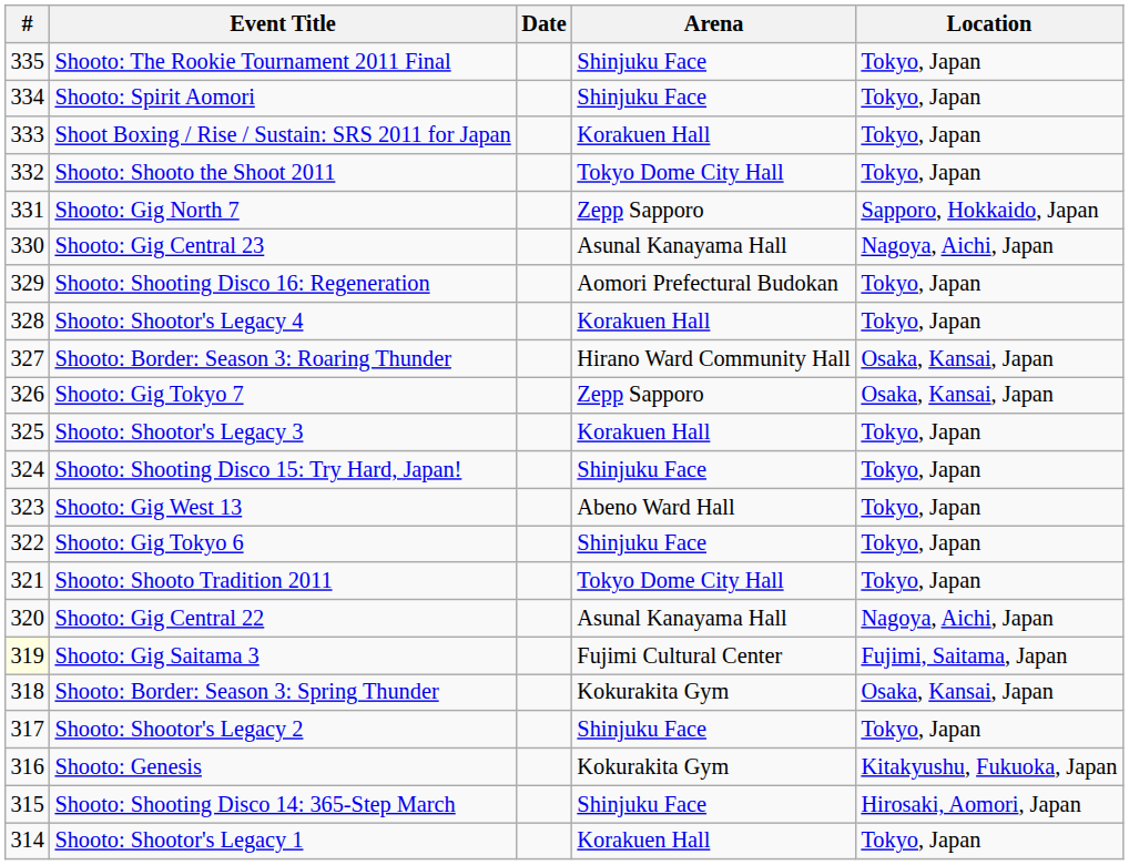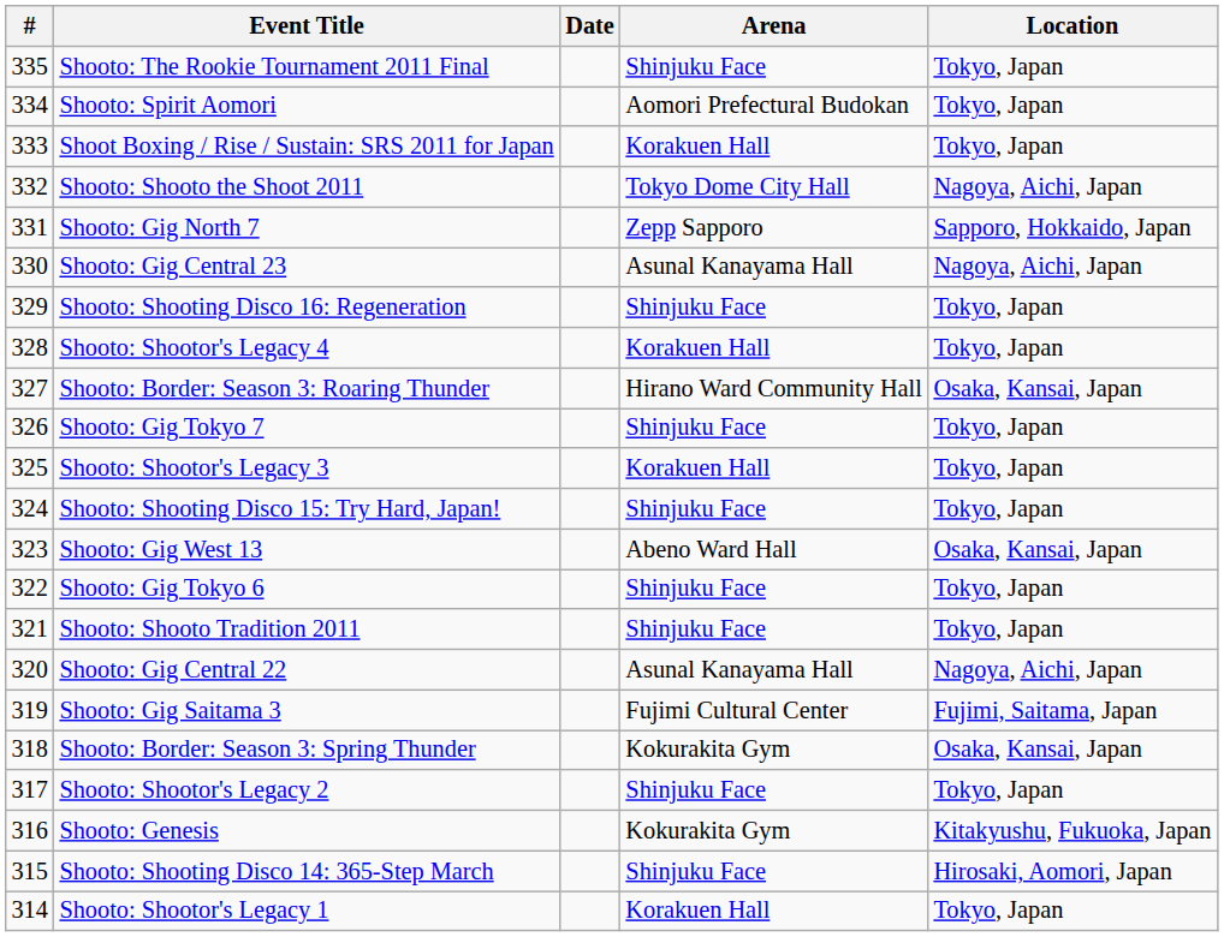Shooto: Spirit Aomori | Arena: Shinjuku Face -> Aomori Prefectural Budokan
Shooto: Shooto the Shoot 2011 | Location: Tokyo, Japan -> Nagoya, Aichi, Japan
Shooto: Shooting Disco 16: Regeneration | Arena: Aomori Prefectural Budokan -> Shinjuku Face
Shooto: Gig Tokyo 7 | Arena: Zepp Sapporo -> Shinjuku Face
Shooto: Gig Tokyo 7 | Location: Osaka, Kansai, Japan -> Tokyo, Japan
Shooto: Gig West 13 | Location: Tokyo, Japan -> Osaka, Kansai, Japan
Shooto: Shooto Tradition 2011 | Arena: Tokyo Dome City Hall -> Shinjuku Face
Shooto: Gig Saitama 3 | #: lightyellow background -> no background
